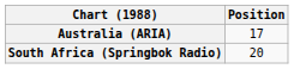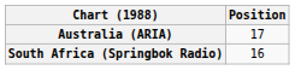South Africa (Springbok Radio) | Position: 20 -> 16
